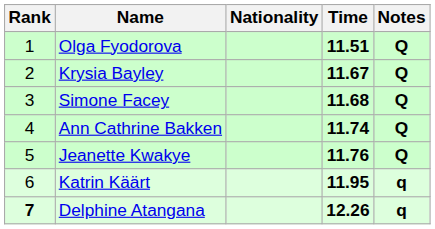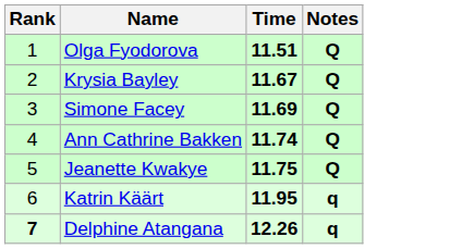- column: Nationality
Simone Facey | Time: 11.68 -> 11.69
Jeanette Kwakye | Time: 11.76 -> 11.75
